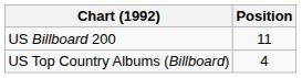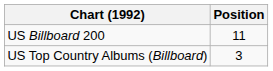US Top Country Albums (Billboard) | Position: 4 -> 3
